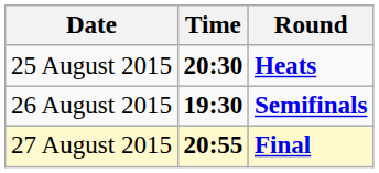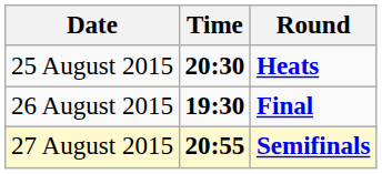26 August 2015 | Round: Semifinals -> Final
27 August 2015 | Round: Final -> Semifinals
